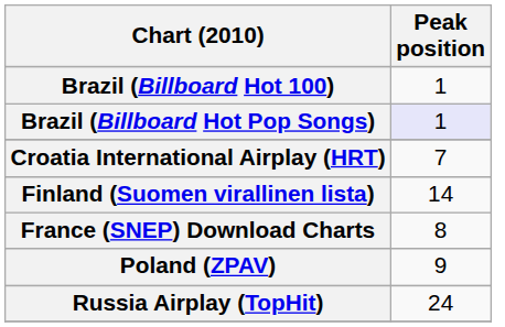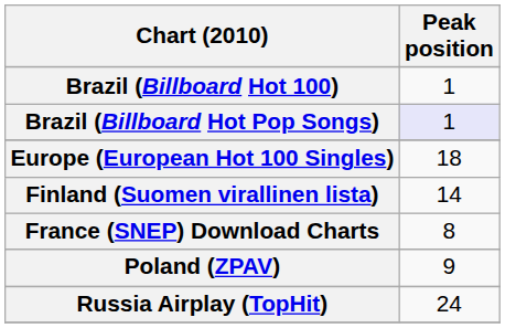- row: Croatia International Airplay (HRT) | 7
+ row: Europe (European Hot 100 Singles) | 18
